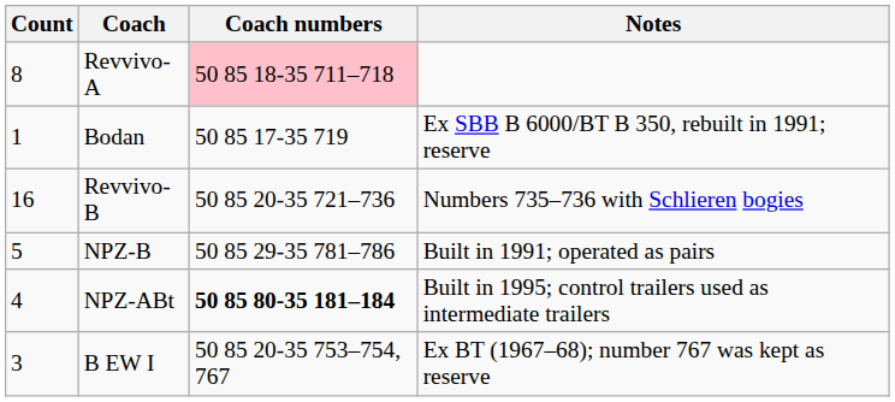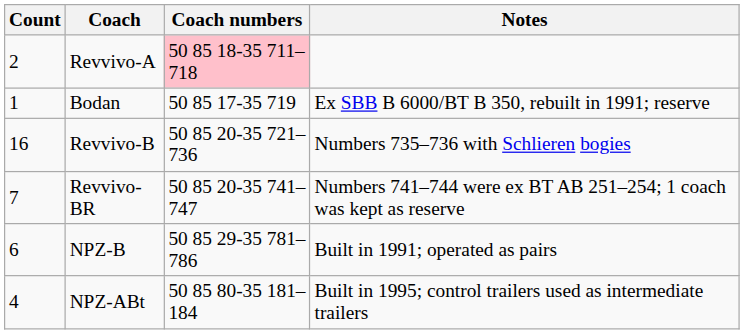Revvivo-A | Count: 8 -> 2
+ row: 7 | Revvivo-BR | 50 85 20-35 741–747 | Numbers 741–744 were ex BT AB 251–254; 1 coach was kept as reserve
NPZ-B | Count: 5 -> 6
NPZ-ABt | Coach numbers: bold -> normal
- row: 3 | B EW I | 50 85 20-35 753–754, 767 | Ex BT (1967–68); number 767 was kept as reserve
